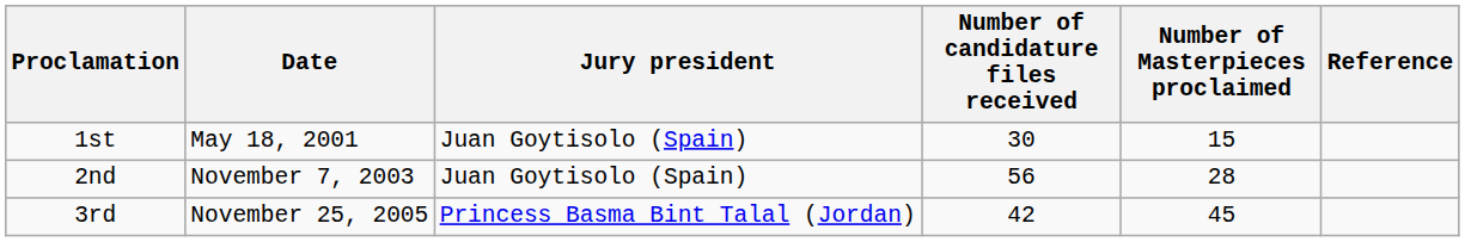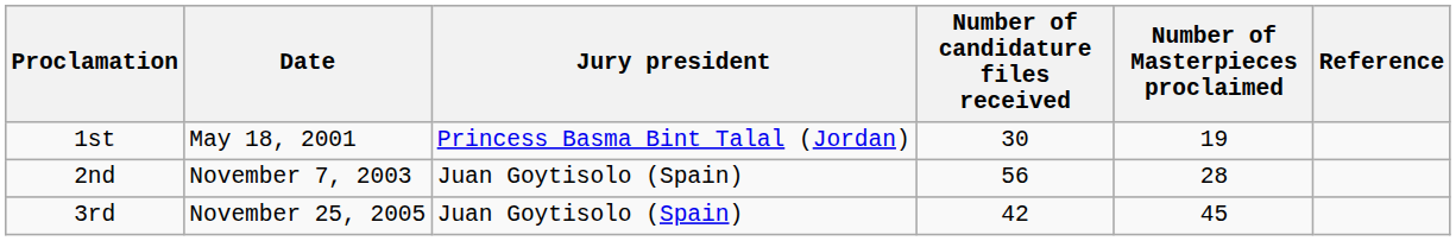1st | Jury president: Juan Goytisolo (Spain) -> Princess Basma Bint Talal (Jordan)
1st | Number of Masterpieces proclaimed: 15 -> 19
3rd | Jury president: Princess Basma Bint Talal (Jordan) -> Juan Goytisolo (Spain)
